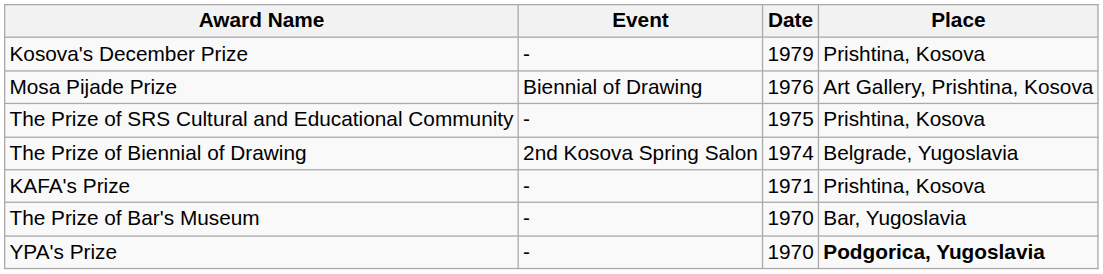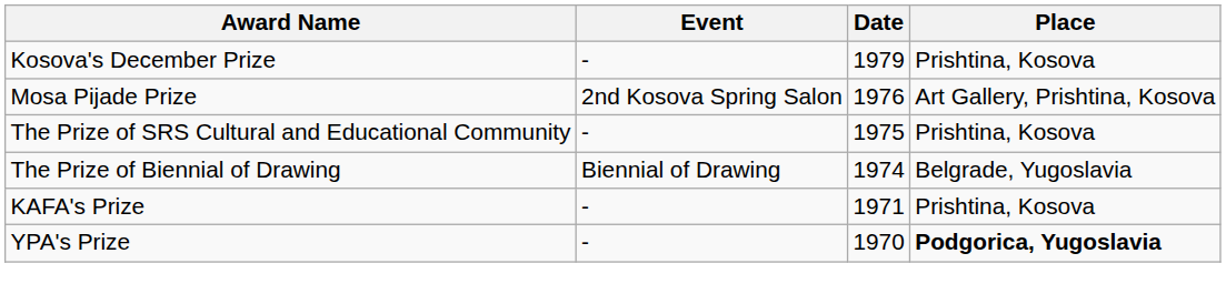Mosa Pijade Prize | Event: Biennial of Drawing -> 2nd Kosova Spring Salon
The Prize of Biennial of Drawing | Event: 2nd Kosova Spring Salon -> Biennial of Drawing
- row: The Prize of Bar's Museum | - | 1970 | Bar, Yugoslavia
